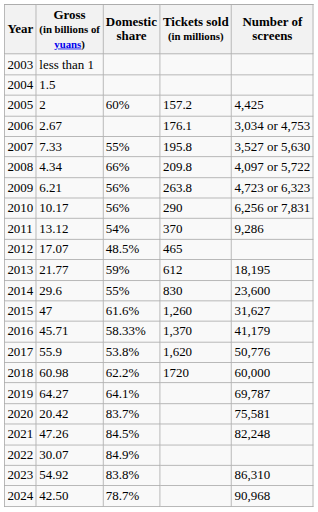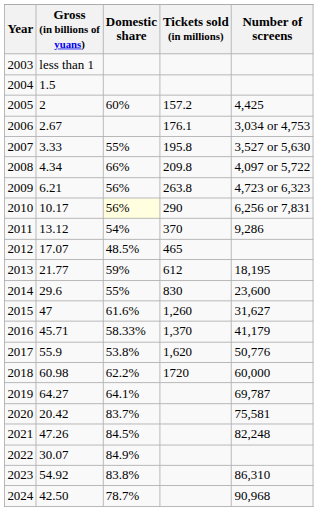2007 | Gross (in billions of yuans): 7.33 -> 3.33
2010 | Domestic share: no background -> lightyellow background
